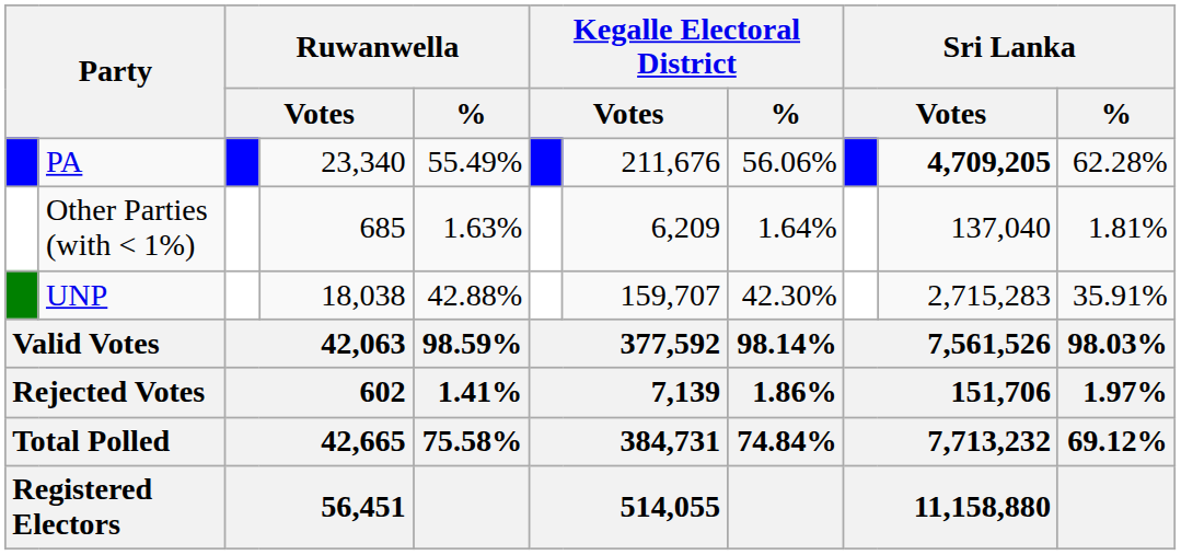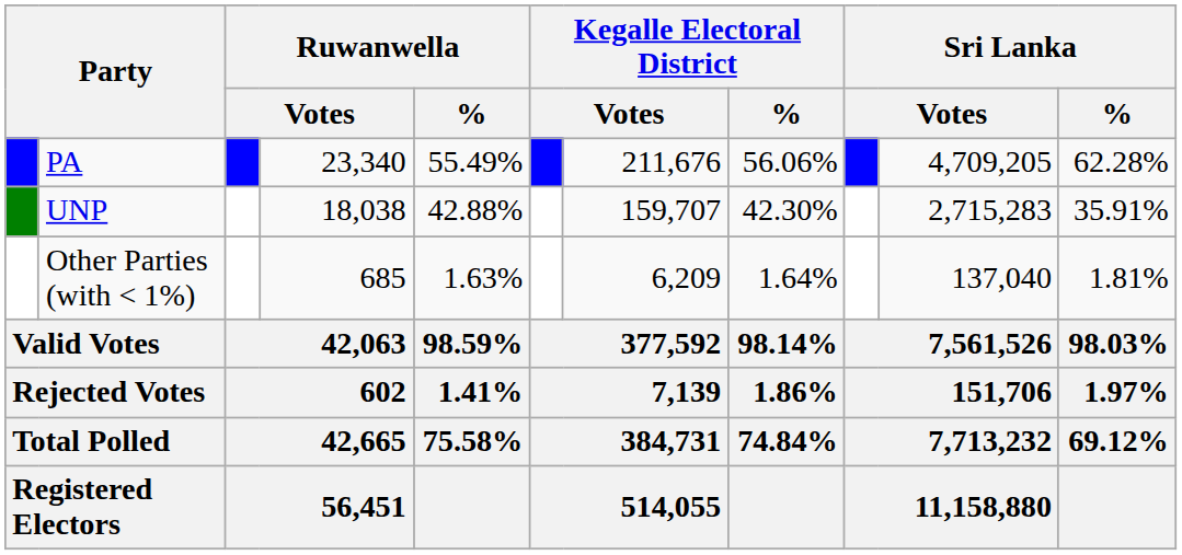PA | column 10: bold -> normal
rows swapped: UNP <-> Other Parties (with < 1%)
